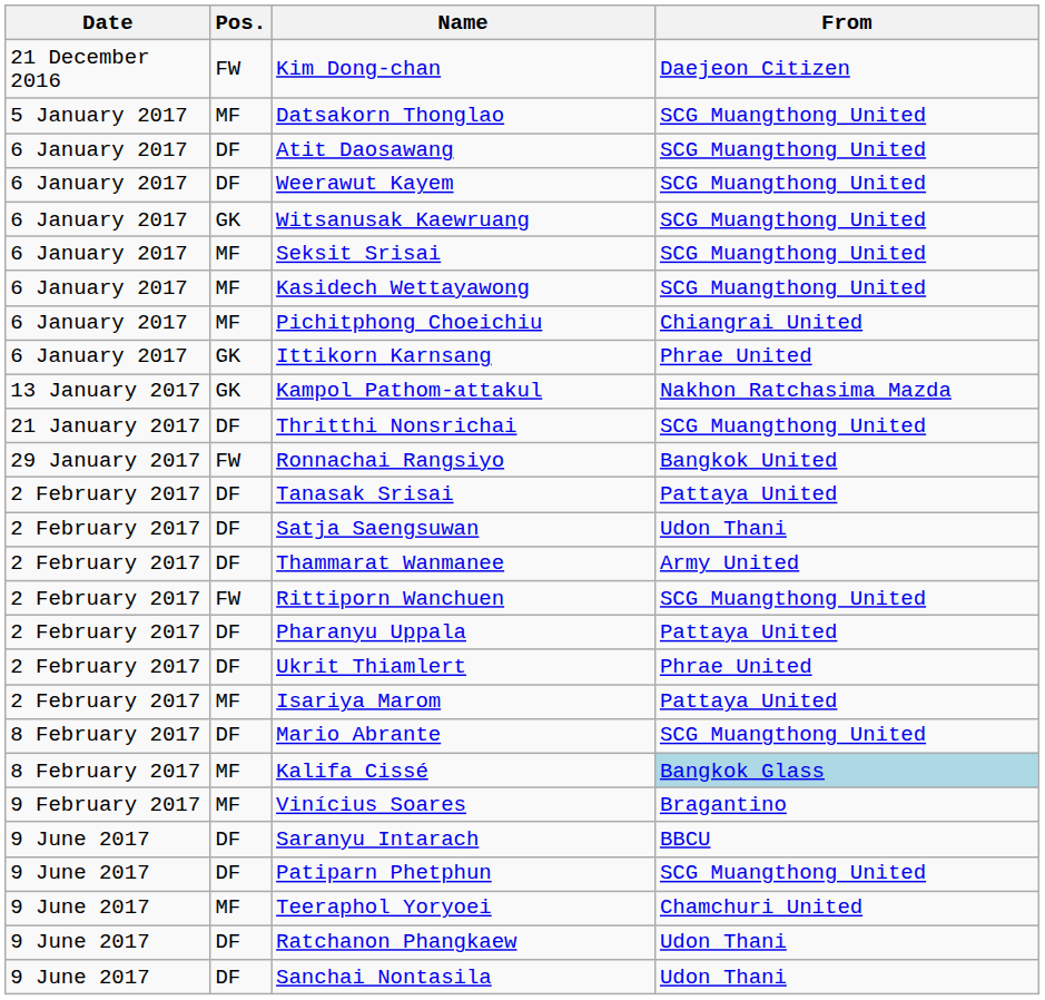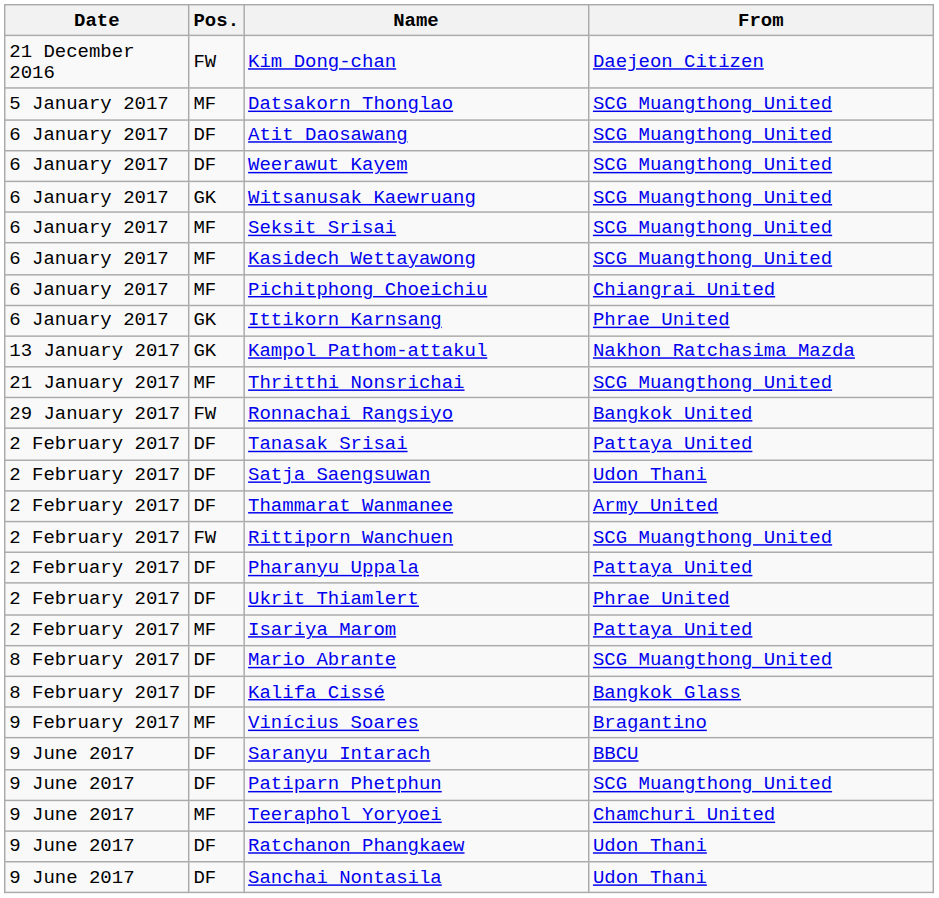Thritthi Nonsrichai | Pos.: DF -> MF
Kalifa Cissé | Pos.: MF -> DF
Kalifa Cissé | From: lightblue background -> no background
